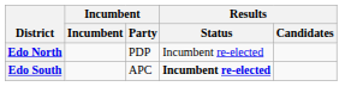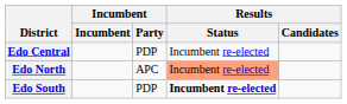+ row: Edo Central | PDP | Incumbent re-elected
Edo North | Incumbent / Party: PDP -> APC
Edo North | Results / Status: no background -> lightsalmon background
Edo South | Incumbent / Party: APC -> PDP
